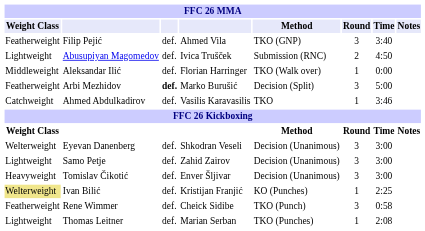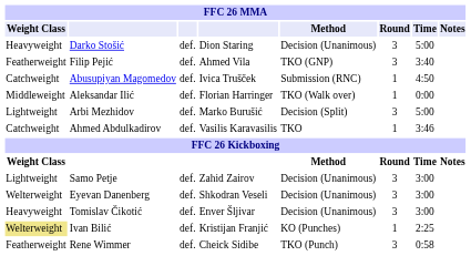+ row: Heavyweight | Darko Stošić | def. | Dion Staring | Decision (Unanimous) | 3 | 5:00
Abusupiyan Magomedov | Weight Class: Lightweight -> Catchweight
Abusupiyan Magomedov | Round: 2 -> 1
Arbi Mezhidov | Weight Class: Featherweight -> Lightweight
Arbi Mezhidov | column 3: bold -> normal
rows swapped: Eyevan Danenberg <-> Samo Petje
- row: Lightweight | Thomas Leitner | def. | Marian Serban | TKO (Punches) | 1 | 2:08
